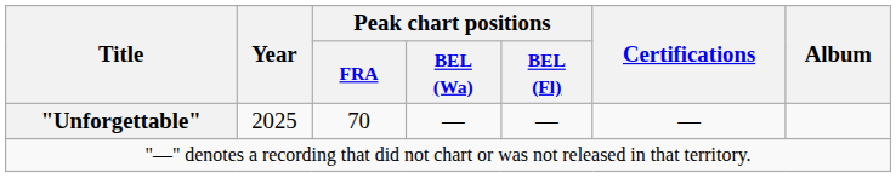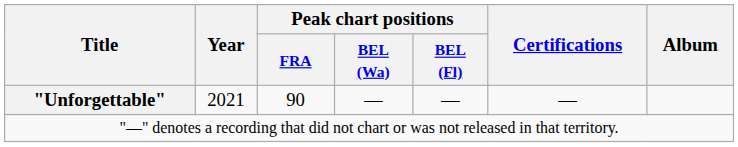"Unforgettable" | Year: 2025 -> 2021
"Unforgettable" | Peak chart positions / FRA: 70 -> 90
